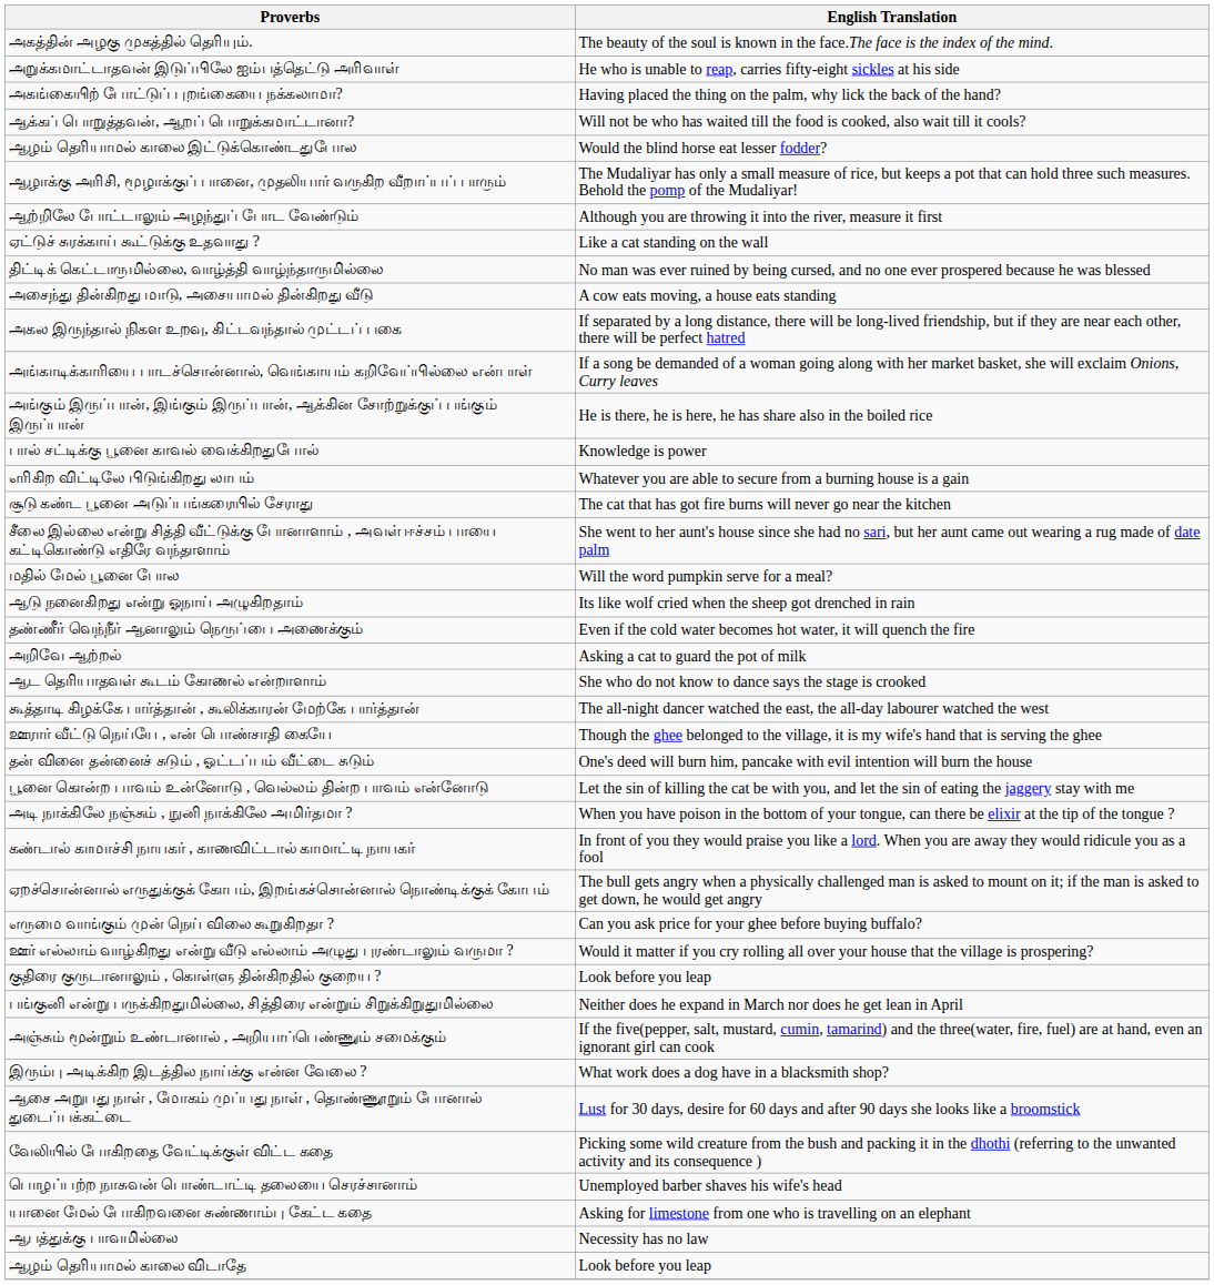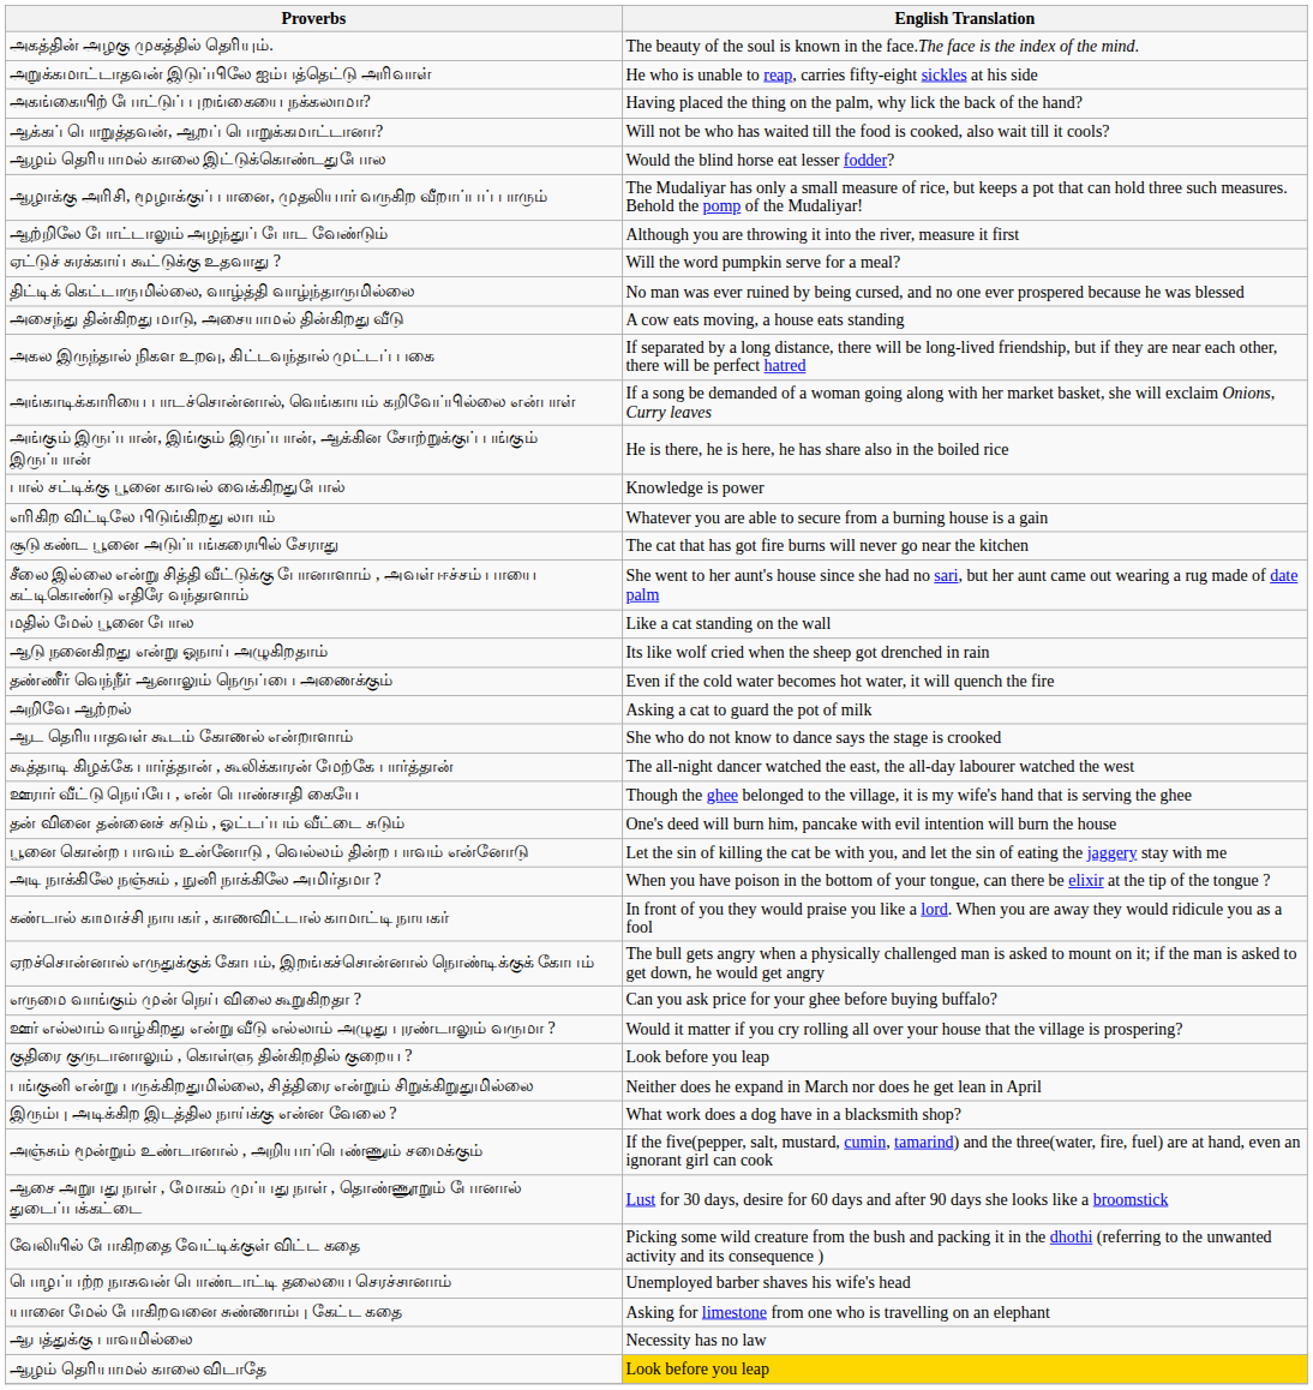ஏட்டுச் சுரக்காய் கூட்டுக்கு உதவாது ? | English Translation: Like a cat standing on the wall -> Will the word pumpkin serve for a meal?
மதில் மேல் பூனை போல | English Translation: Will the word pumpkin serve for a meal? -> Like a cat standing on the wall
rows swapped: அஞ்சும் மூன்றும் உண்டானால் , அறியாப்பெண்ணும் சமைக்கும் <-> இரும்பு அடிக்கிற இடத்தில நாய்க்கு என்ன வேலை ?
ஆழம் தெரியாமல் காலை விடாதே | English Translation: no background -> gold background
